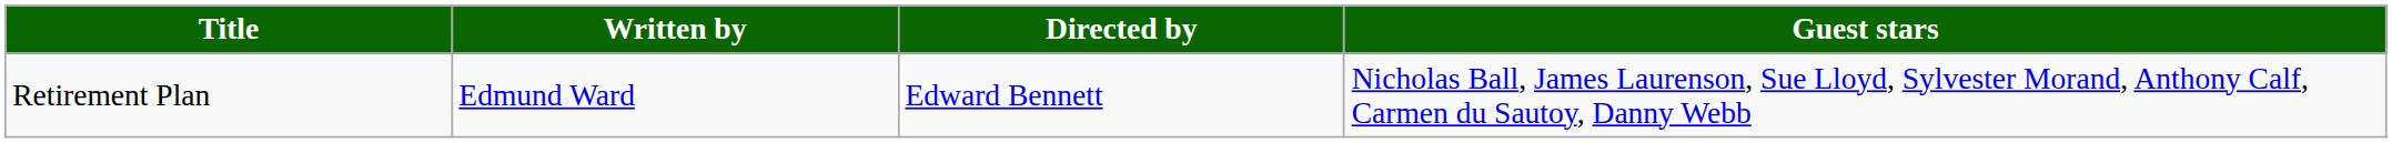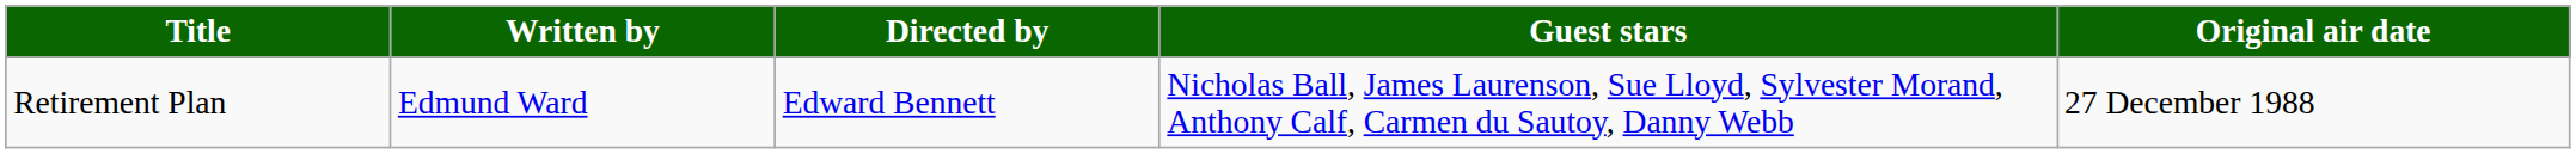+ column: Original air date | 27 December 1988
